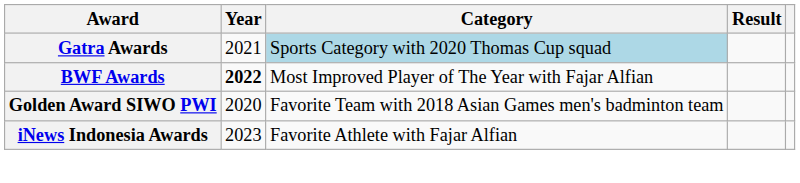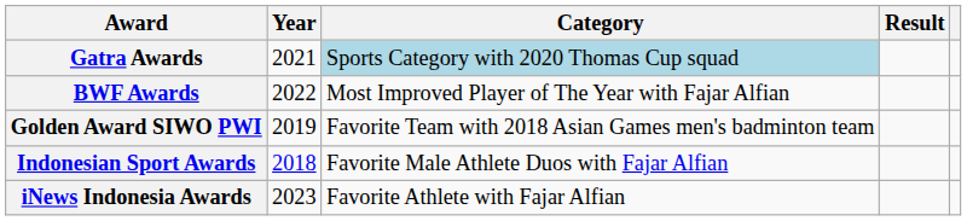BWF Awards | Year: bold -> normal
Golden Award SIWO PWI | Year: 2020 -> 2019
+ row: Indonesian Sport Awards | 2018 | Favorite Male Athlete Duos with Fajar Alfian
